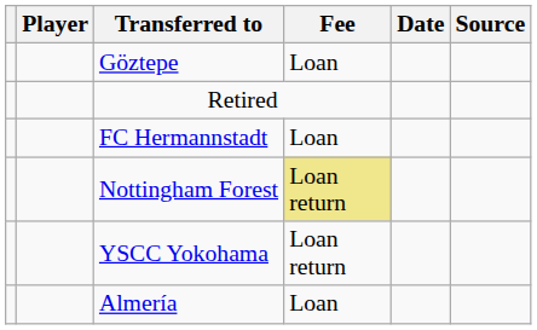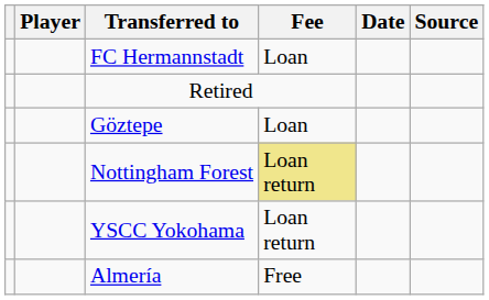rows swapped: Göztepe <-> FC Hermannstadt
Almería | Fee: Loan -> Free
